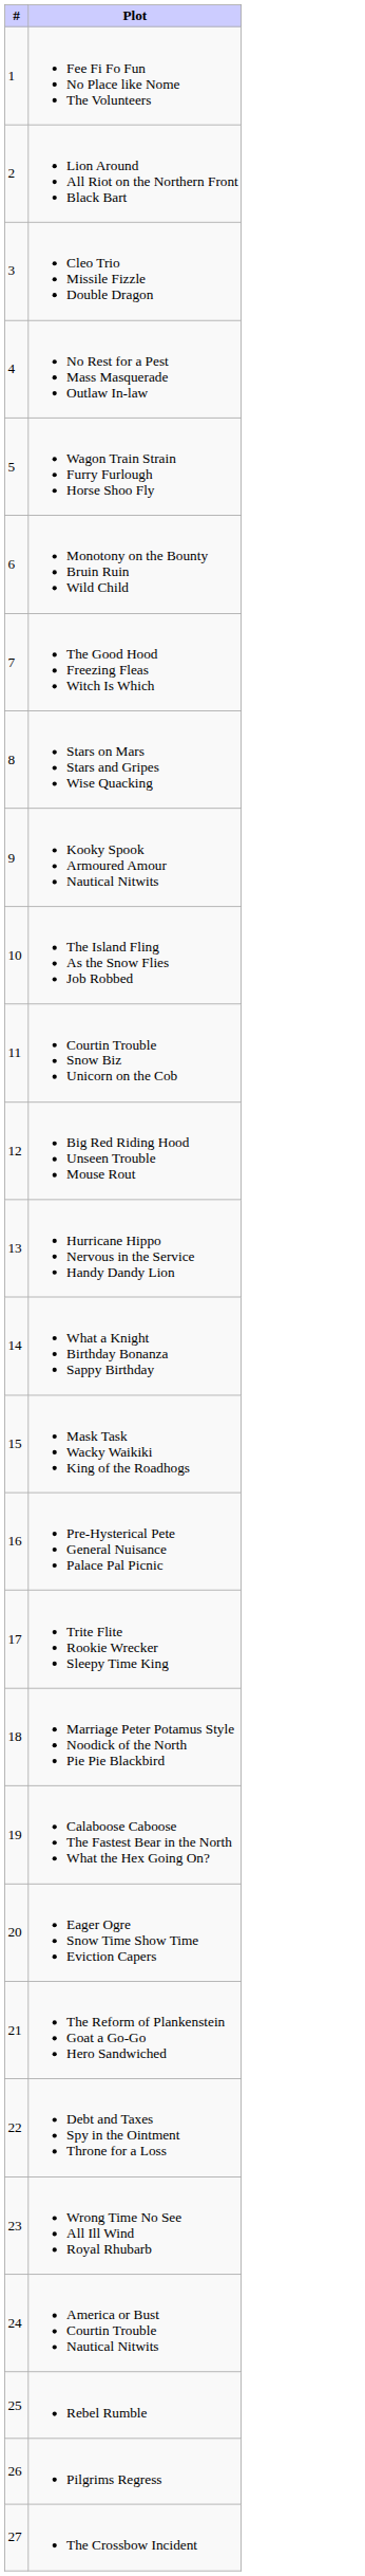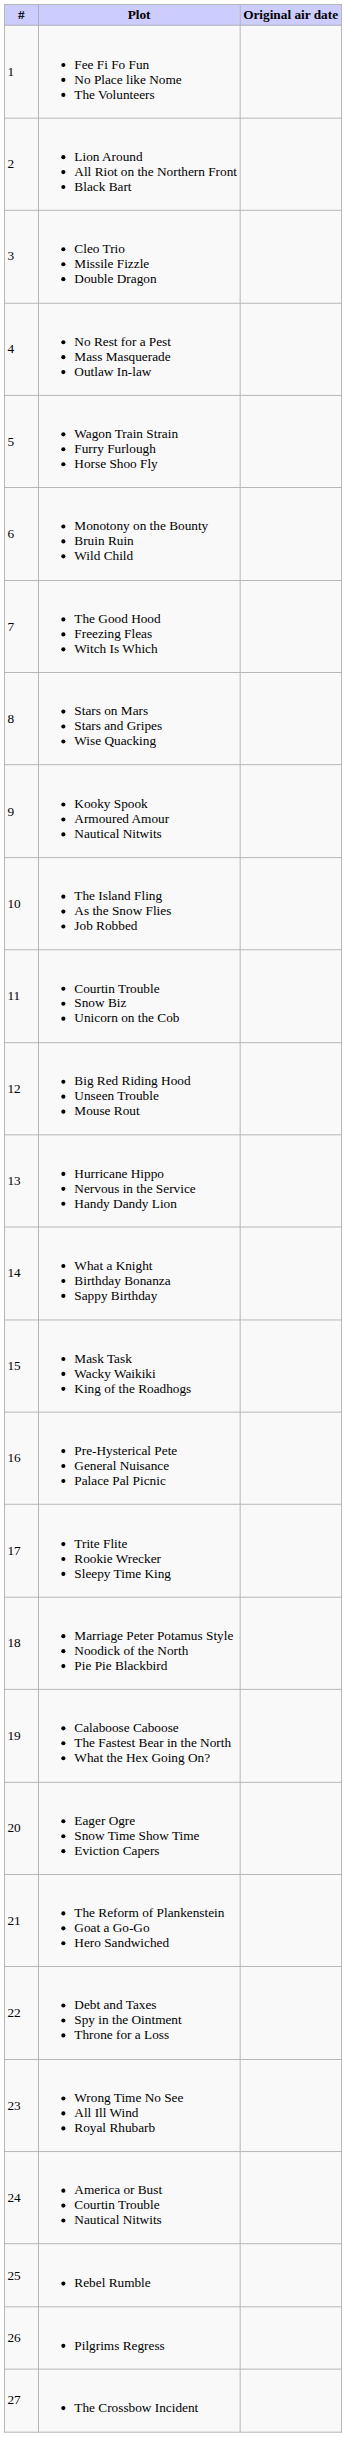+ column: Original air date
